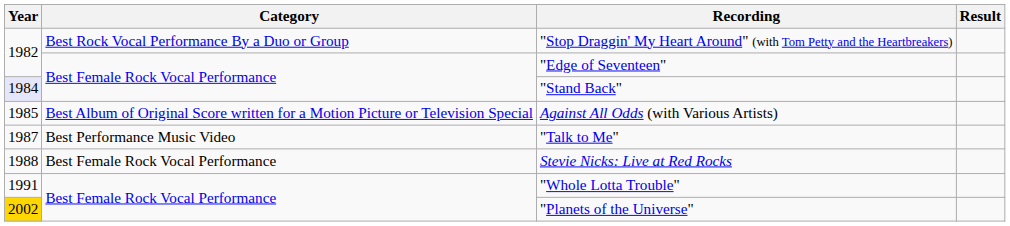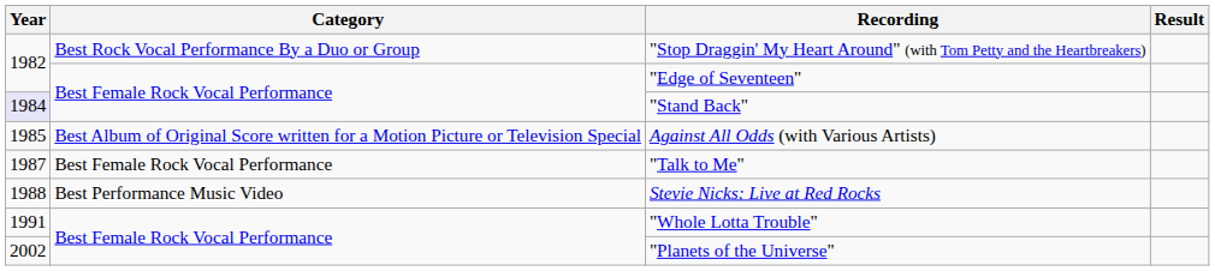"Talk to Me" | Category: Best Performance Music Video -> Best Female Rock Vocal Performance
Stevie Nicks: Live at Red Rocks | Category: Best Female Rock Vocal Performance -> Best Performance Music Video
"Planets of the Universe" | Year: gold background -> no background
